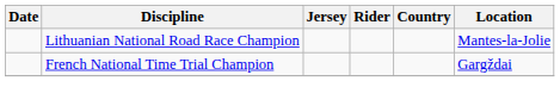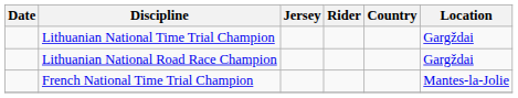+ row: Lithuanian National Time Trial Champion | Gargždai
Lithuanian National Road Race Champion | Location: Mantes-la-Jolie -> Gargždai
French National Time Trial Champion | Location: Gargždai -> Mantes-la-Jolie
